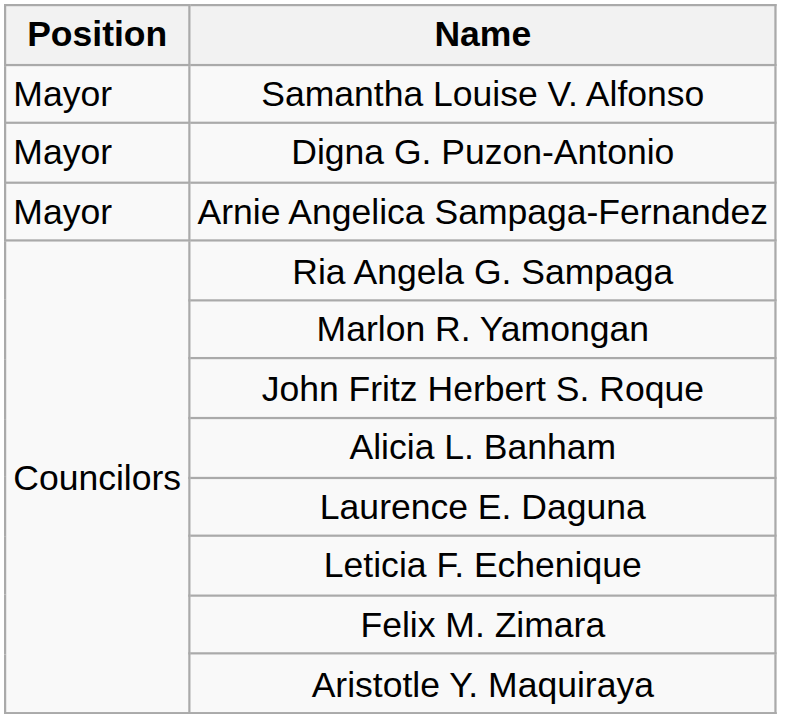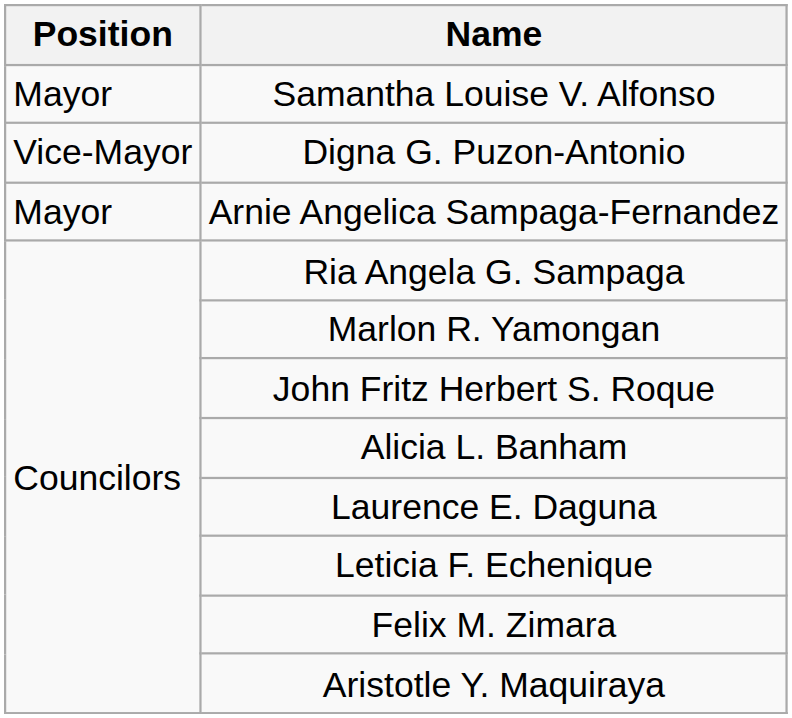Digna G. Puzon-Antonio | Position: Mayor -> Vice-Mayor
